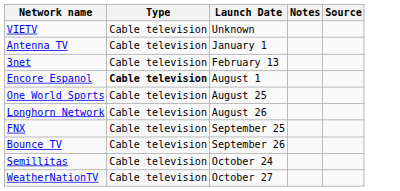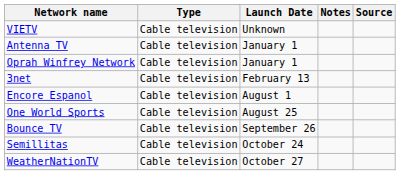+ row: Oprah Winfrey Network | Cable television | January 1
Encore Espanol | Type: bold -> normal
- row: Longhorn Network | Cable television | August 26
- row: FNX | Cable television | September 25
